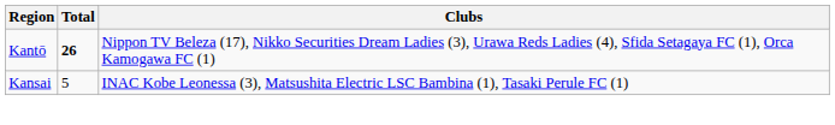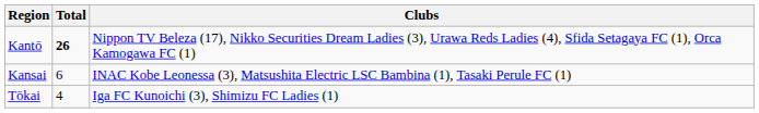Kansai | Total: 5 -> 6
+ row: Tōkai | 4 | Iga FC Kunoichi (3), Shimizu FC Ladies (1)
